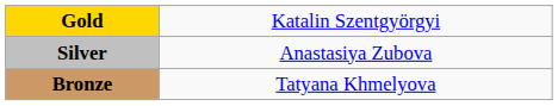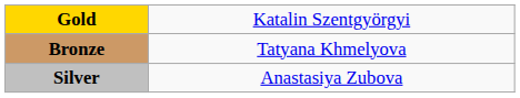rows swapped: Silver <-> Bronze
